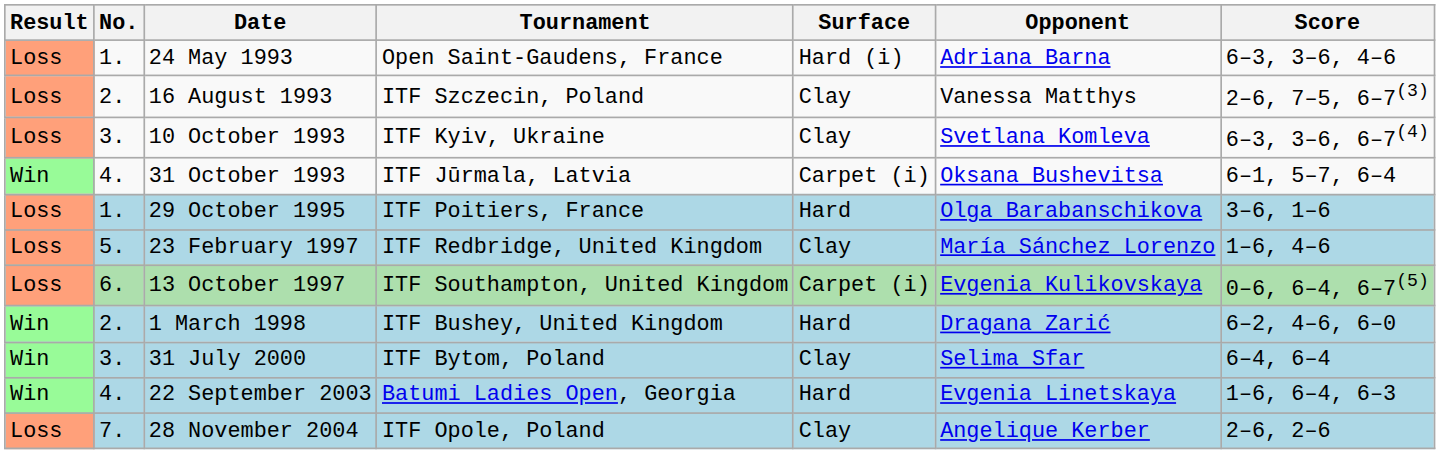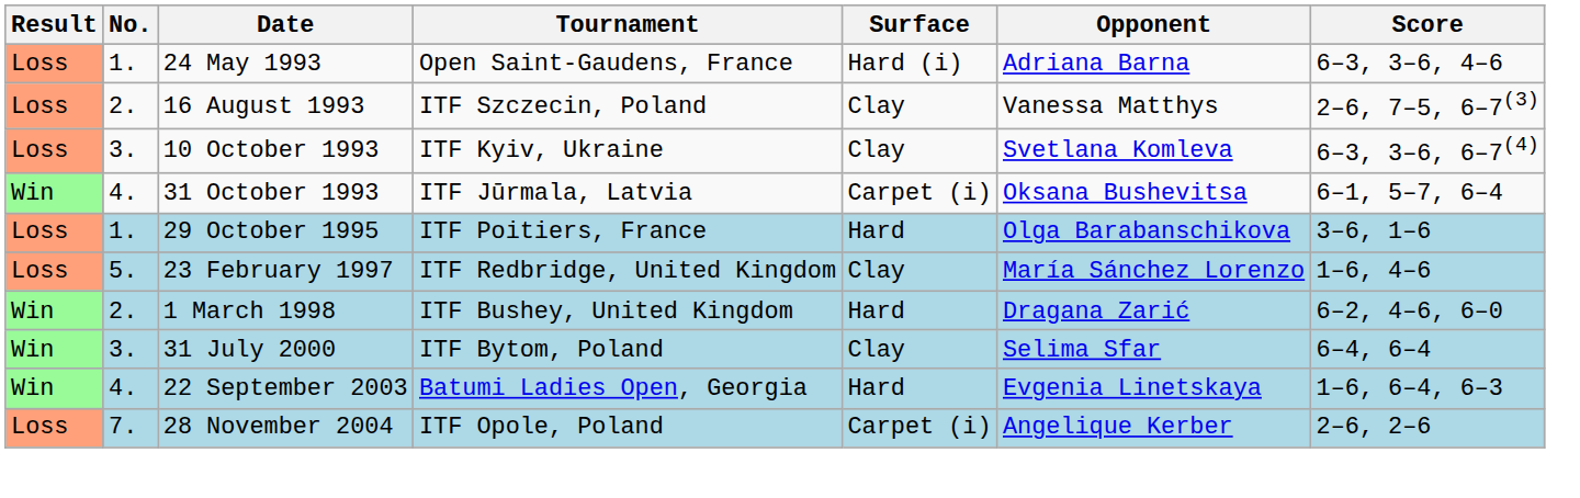- row: Loss | 6. | 13 October 1997 | ITF Southampton, United Kingdom | Carpet (i) | Evgenia Kulikovskaya | 0–6, 6–4, 6–7(5)
28 November 2004 | Surface: Clay -> Carpet (i)
